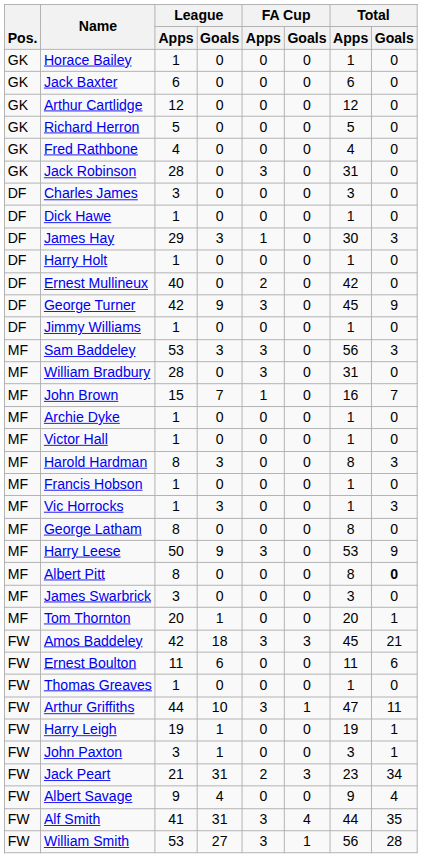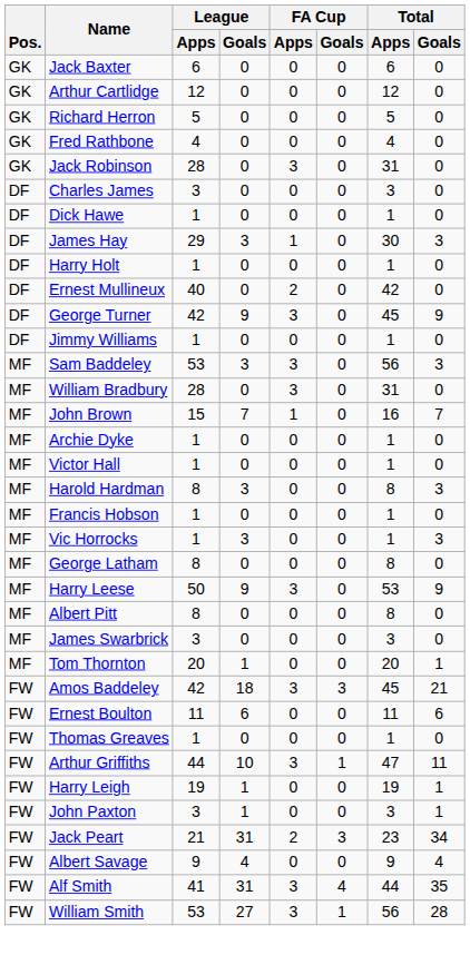- row: GK | Horace Bailey | 1 | 0 | 0 | 0 | 1 | 0
Albert Pitt | Total / Goals: bold -> normal
